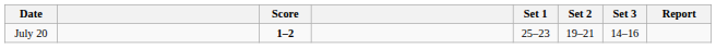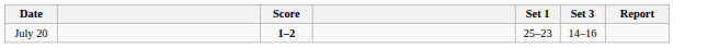- column: Set 2 | 19–21
